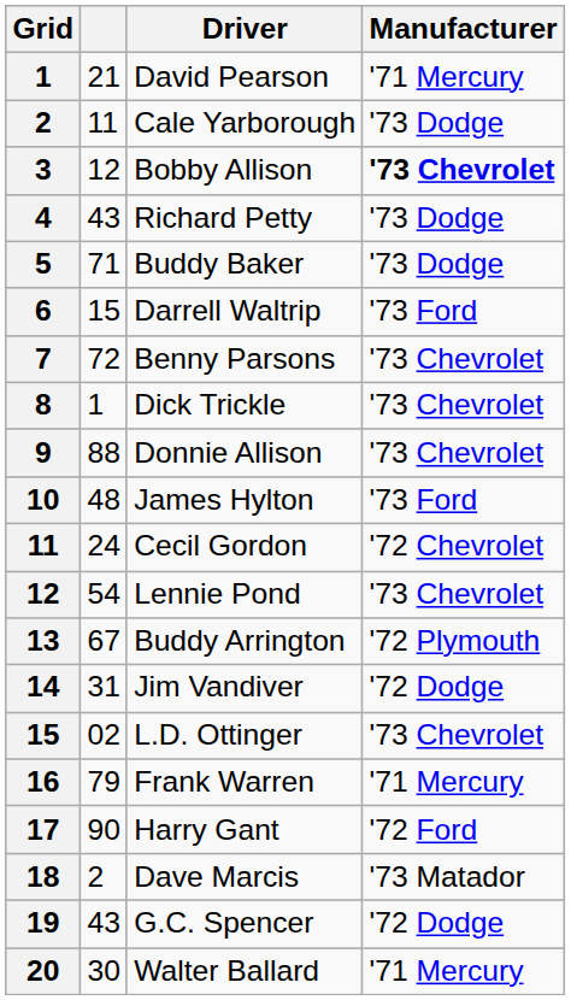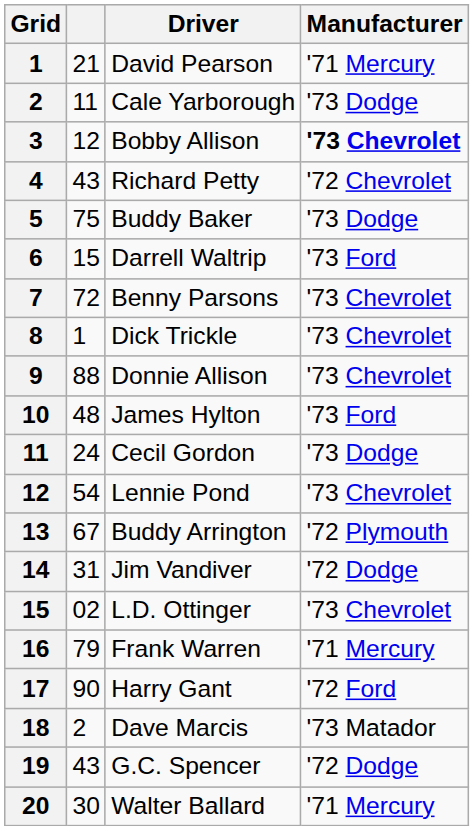Richard Petty | Manufacturer: '73 Dodge -> '72 Chevrolet
Buddy Baker | column 2: 71 -> 75
Cecil Gordon | Manufacturer: '72 Chevrolet -> '73 Dodge
